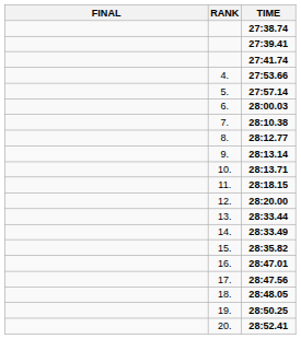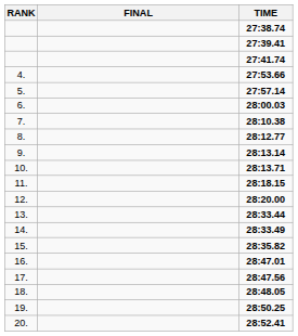columns swapped: RANK <-> FINAL
